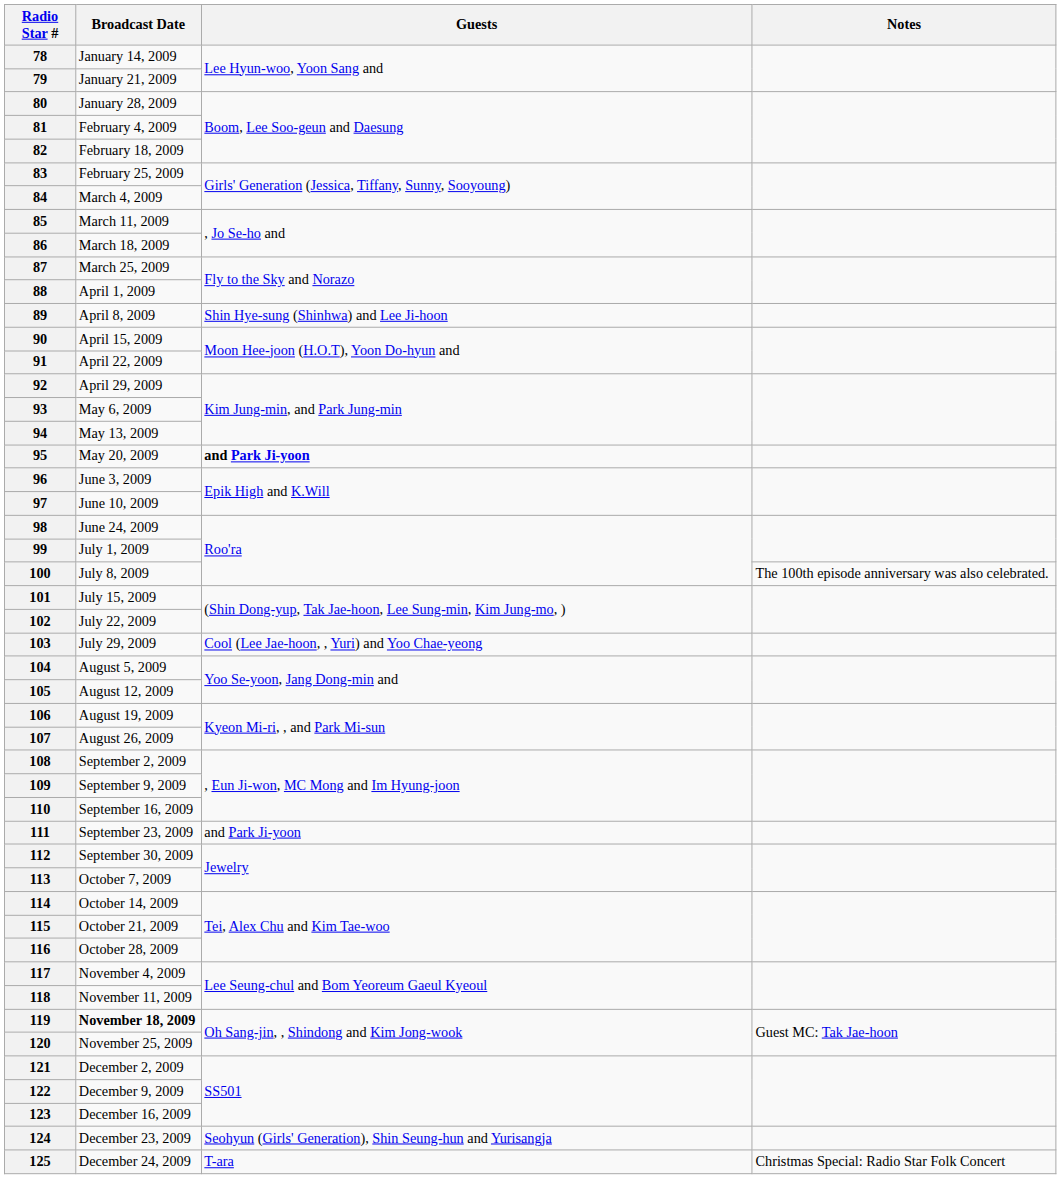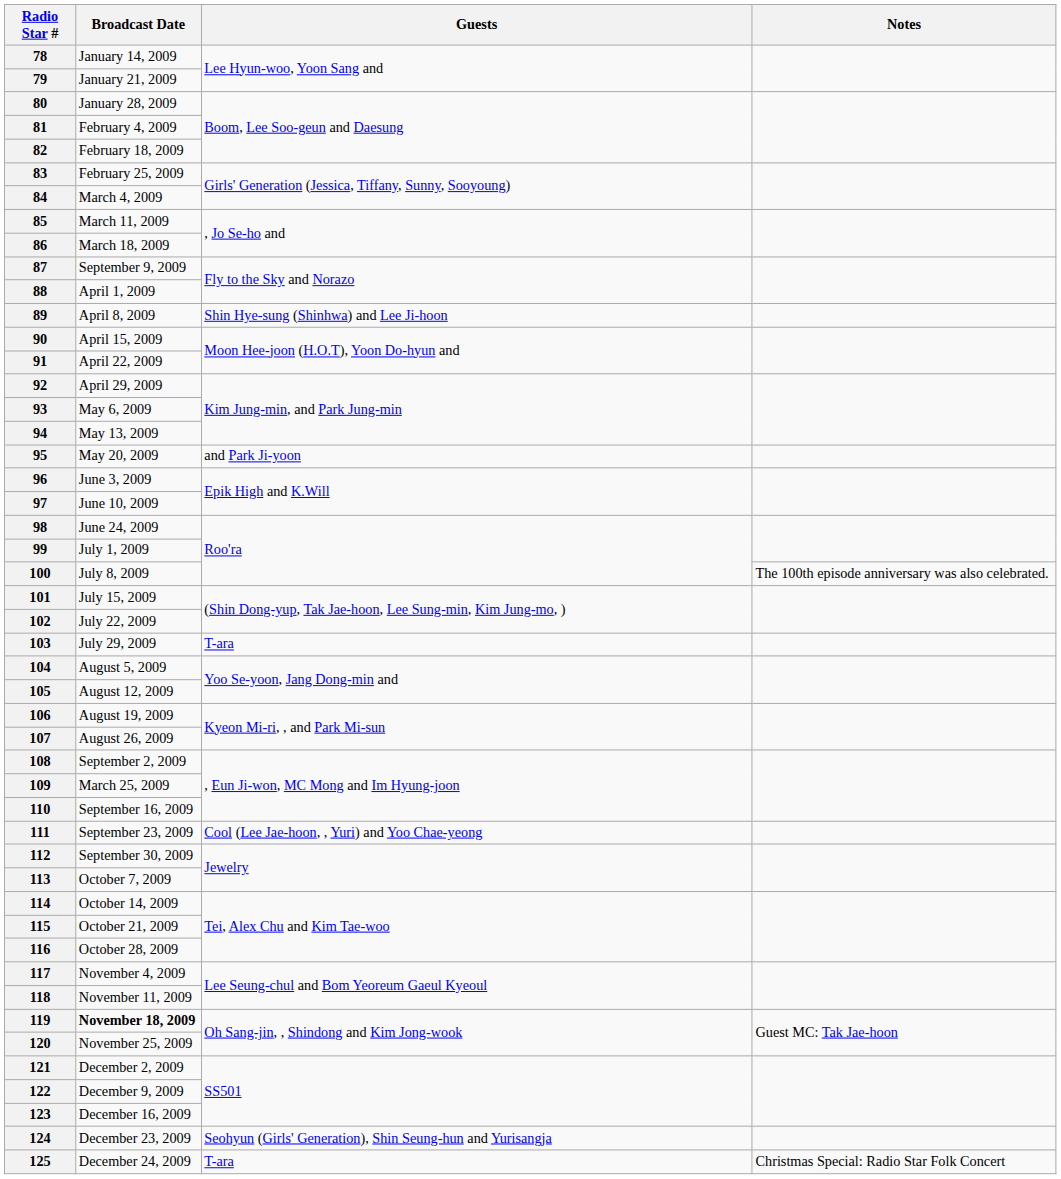87 | Broadcast Date: March 25, 2009 -> September 9, 2009
95 | Guests: bold -> normal
103 | Guests: Cool (Lee Jae-hoon, , Yuri) and Yoo Chae-yeong -> T-ara
109 | Broadcast Date: September 9, 2009 -> March 25, 2009
111 | Guests: and Park Ji-yoon -> Cool (Lee Jae-hoon, , Yuri) and Yoo Chae-yeong
